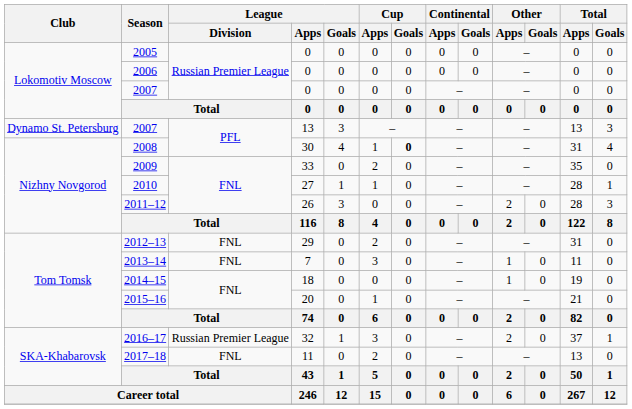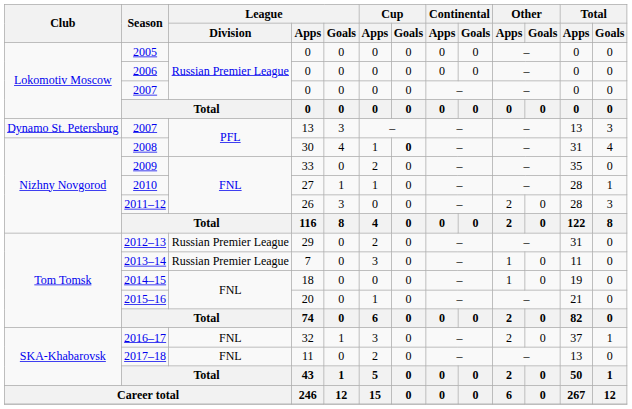2012–13 | League / Division: FNL -> Russian Premier League
2013–14 | League / Division: FNL -> Russian Premier League
2016–17 | League / Division: Russian Premier League -> FNL
